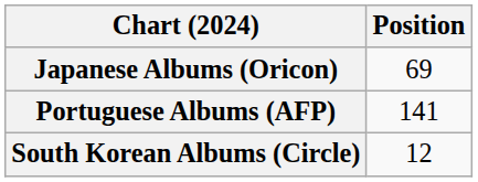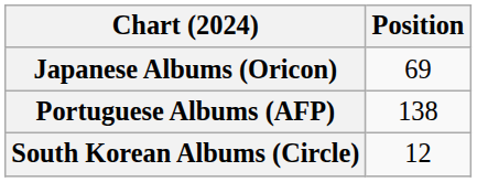Portuguese Albums (AFP) | Position: 141 -> 138
